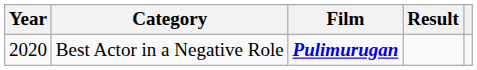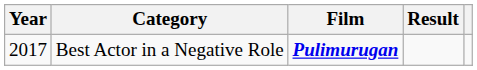Best Actor in a Negative Role | Year: 2020 -> 2017
